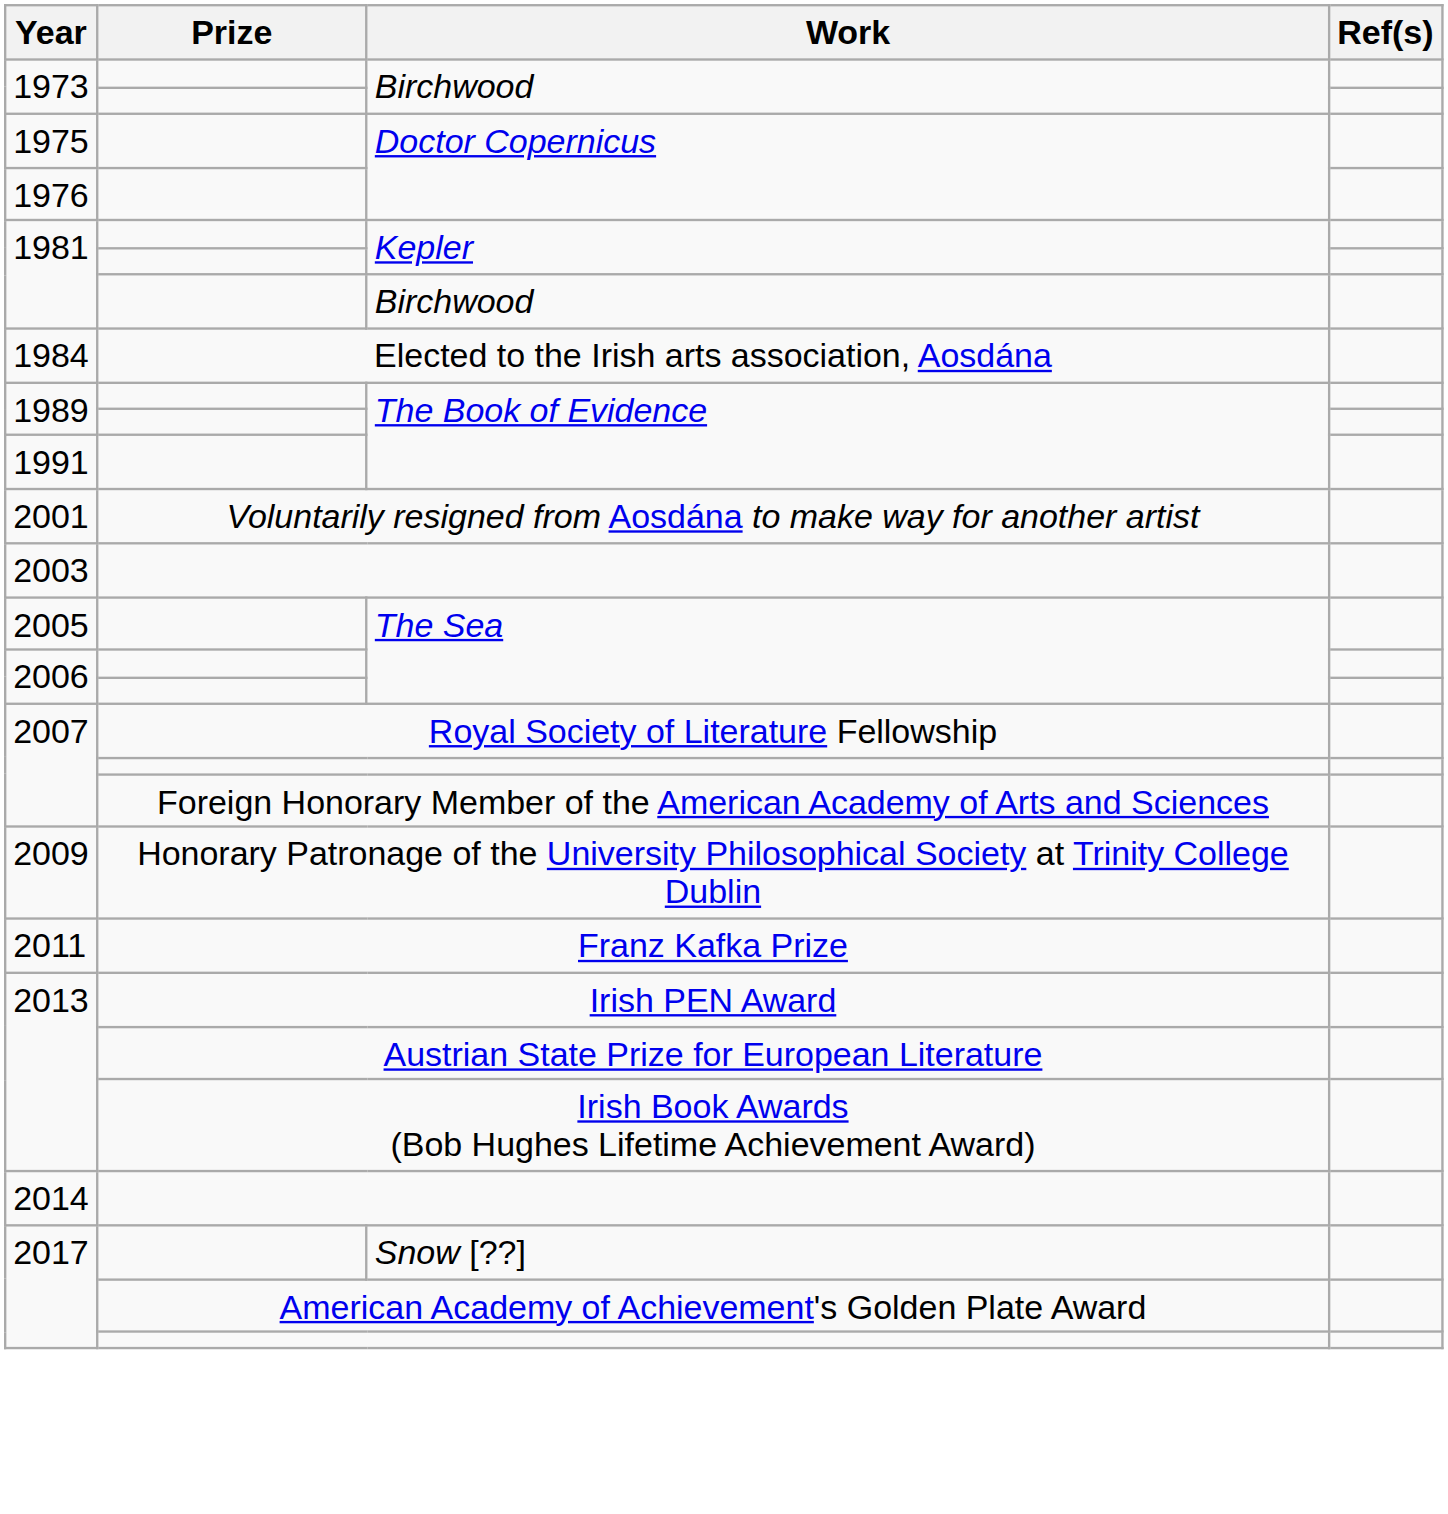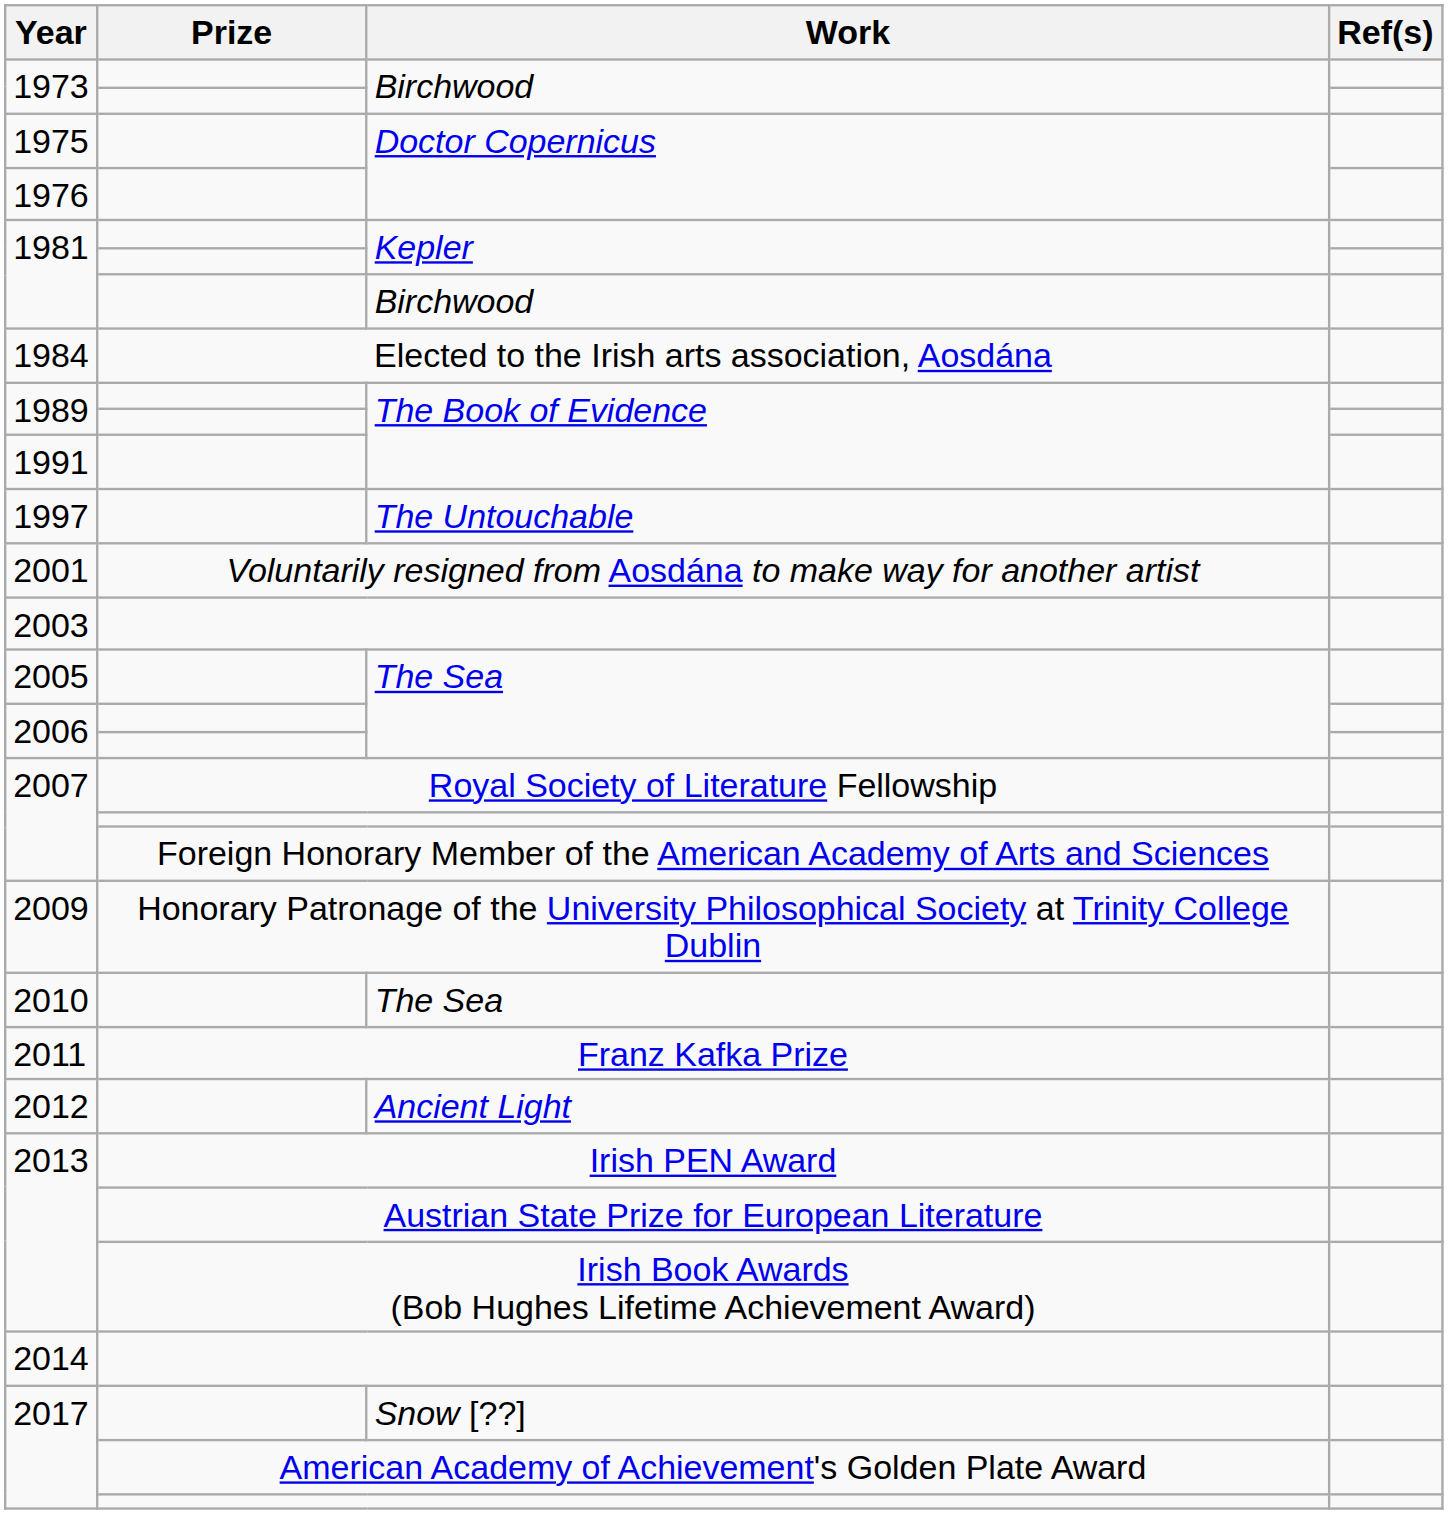+ row: 1997 | The Untouchable
+ row: 2010 | The Sea
+ row: 2012 | Ancient Light
